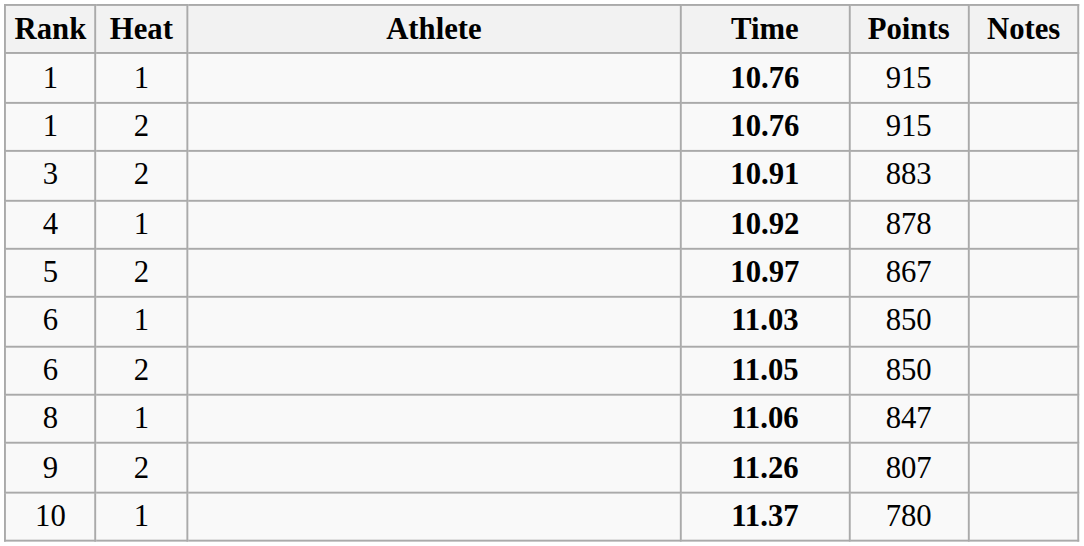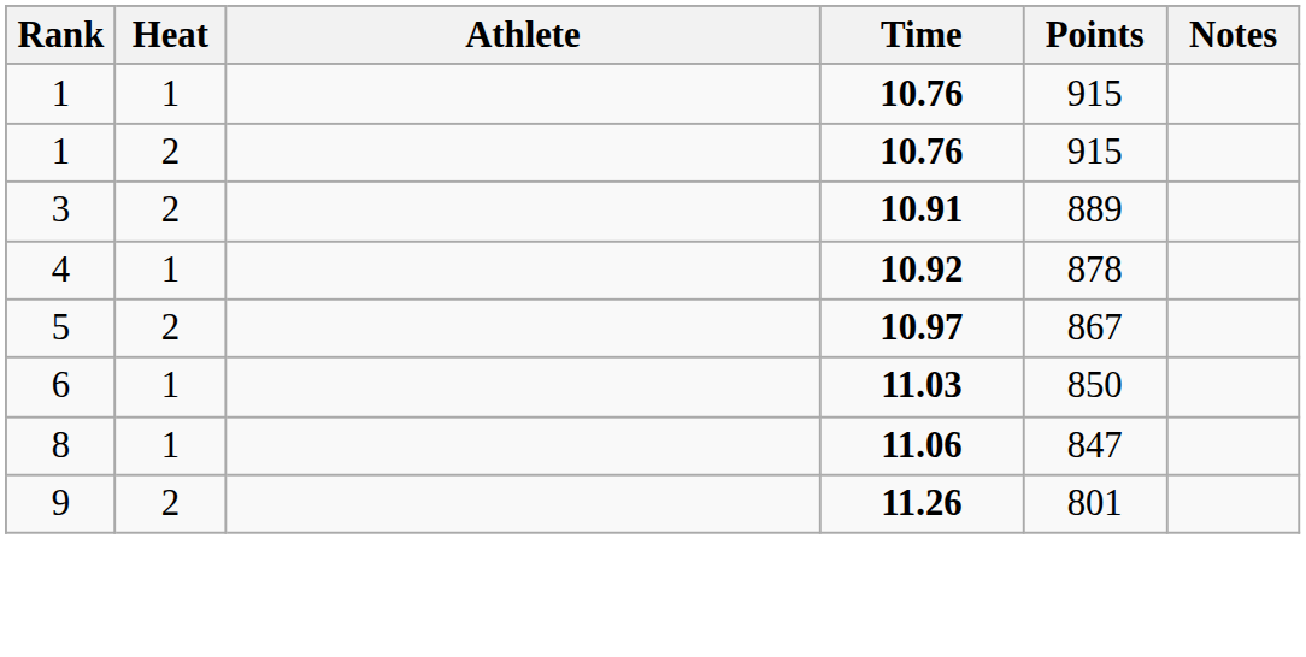3 | Points: 883 -> 889
- row: 6 | 2 | 11.05 | 850
9 | Points: 807 -> 801
- row: 10 | 1 | 11.37 | 780
